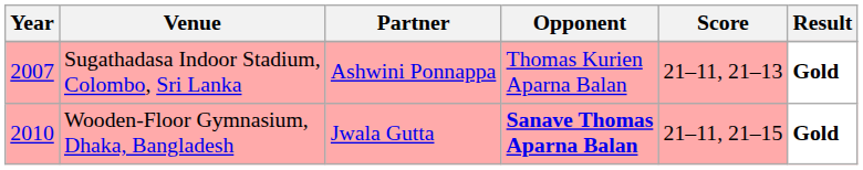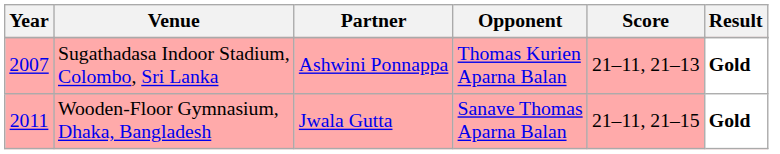Wooden-Floor Gymnasium, Dhaka, Bangladesh | Year: 2010 -> 2011
Wooden-Floor Gymnasium, Dhaka, Bangladesh | Opponent: bold -> normal
